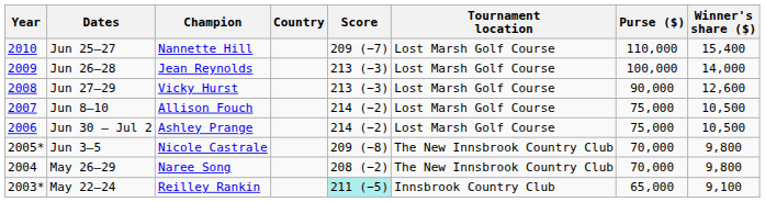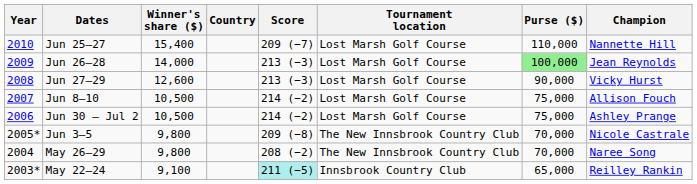columns swapped: Champion <-> Winner's share ($)
Jun 26–28 | Purse ($): no background -> lightgreen background
